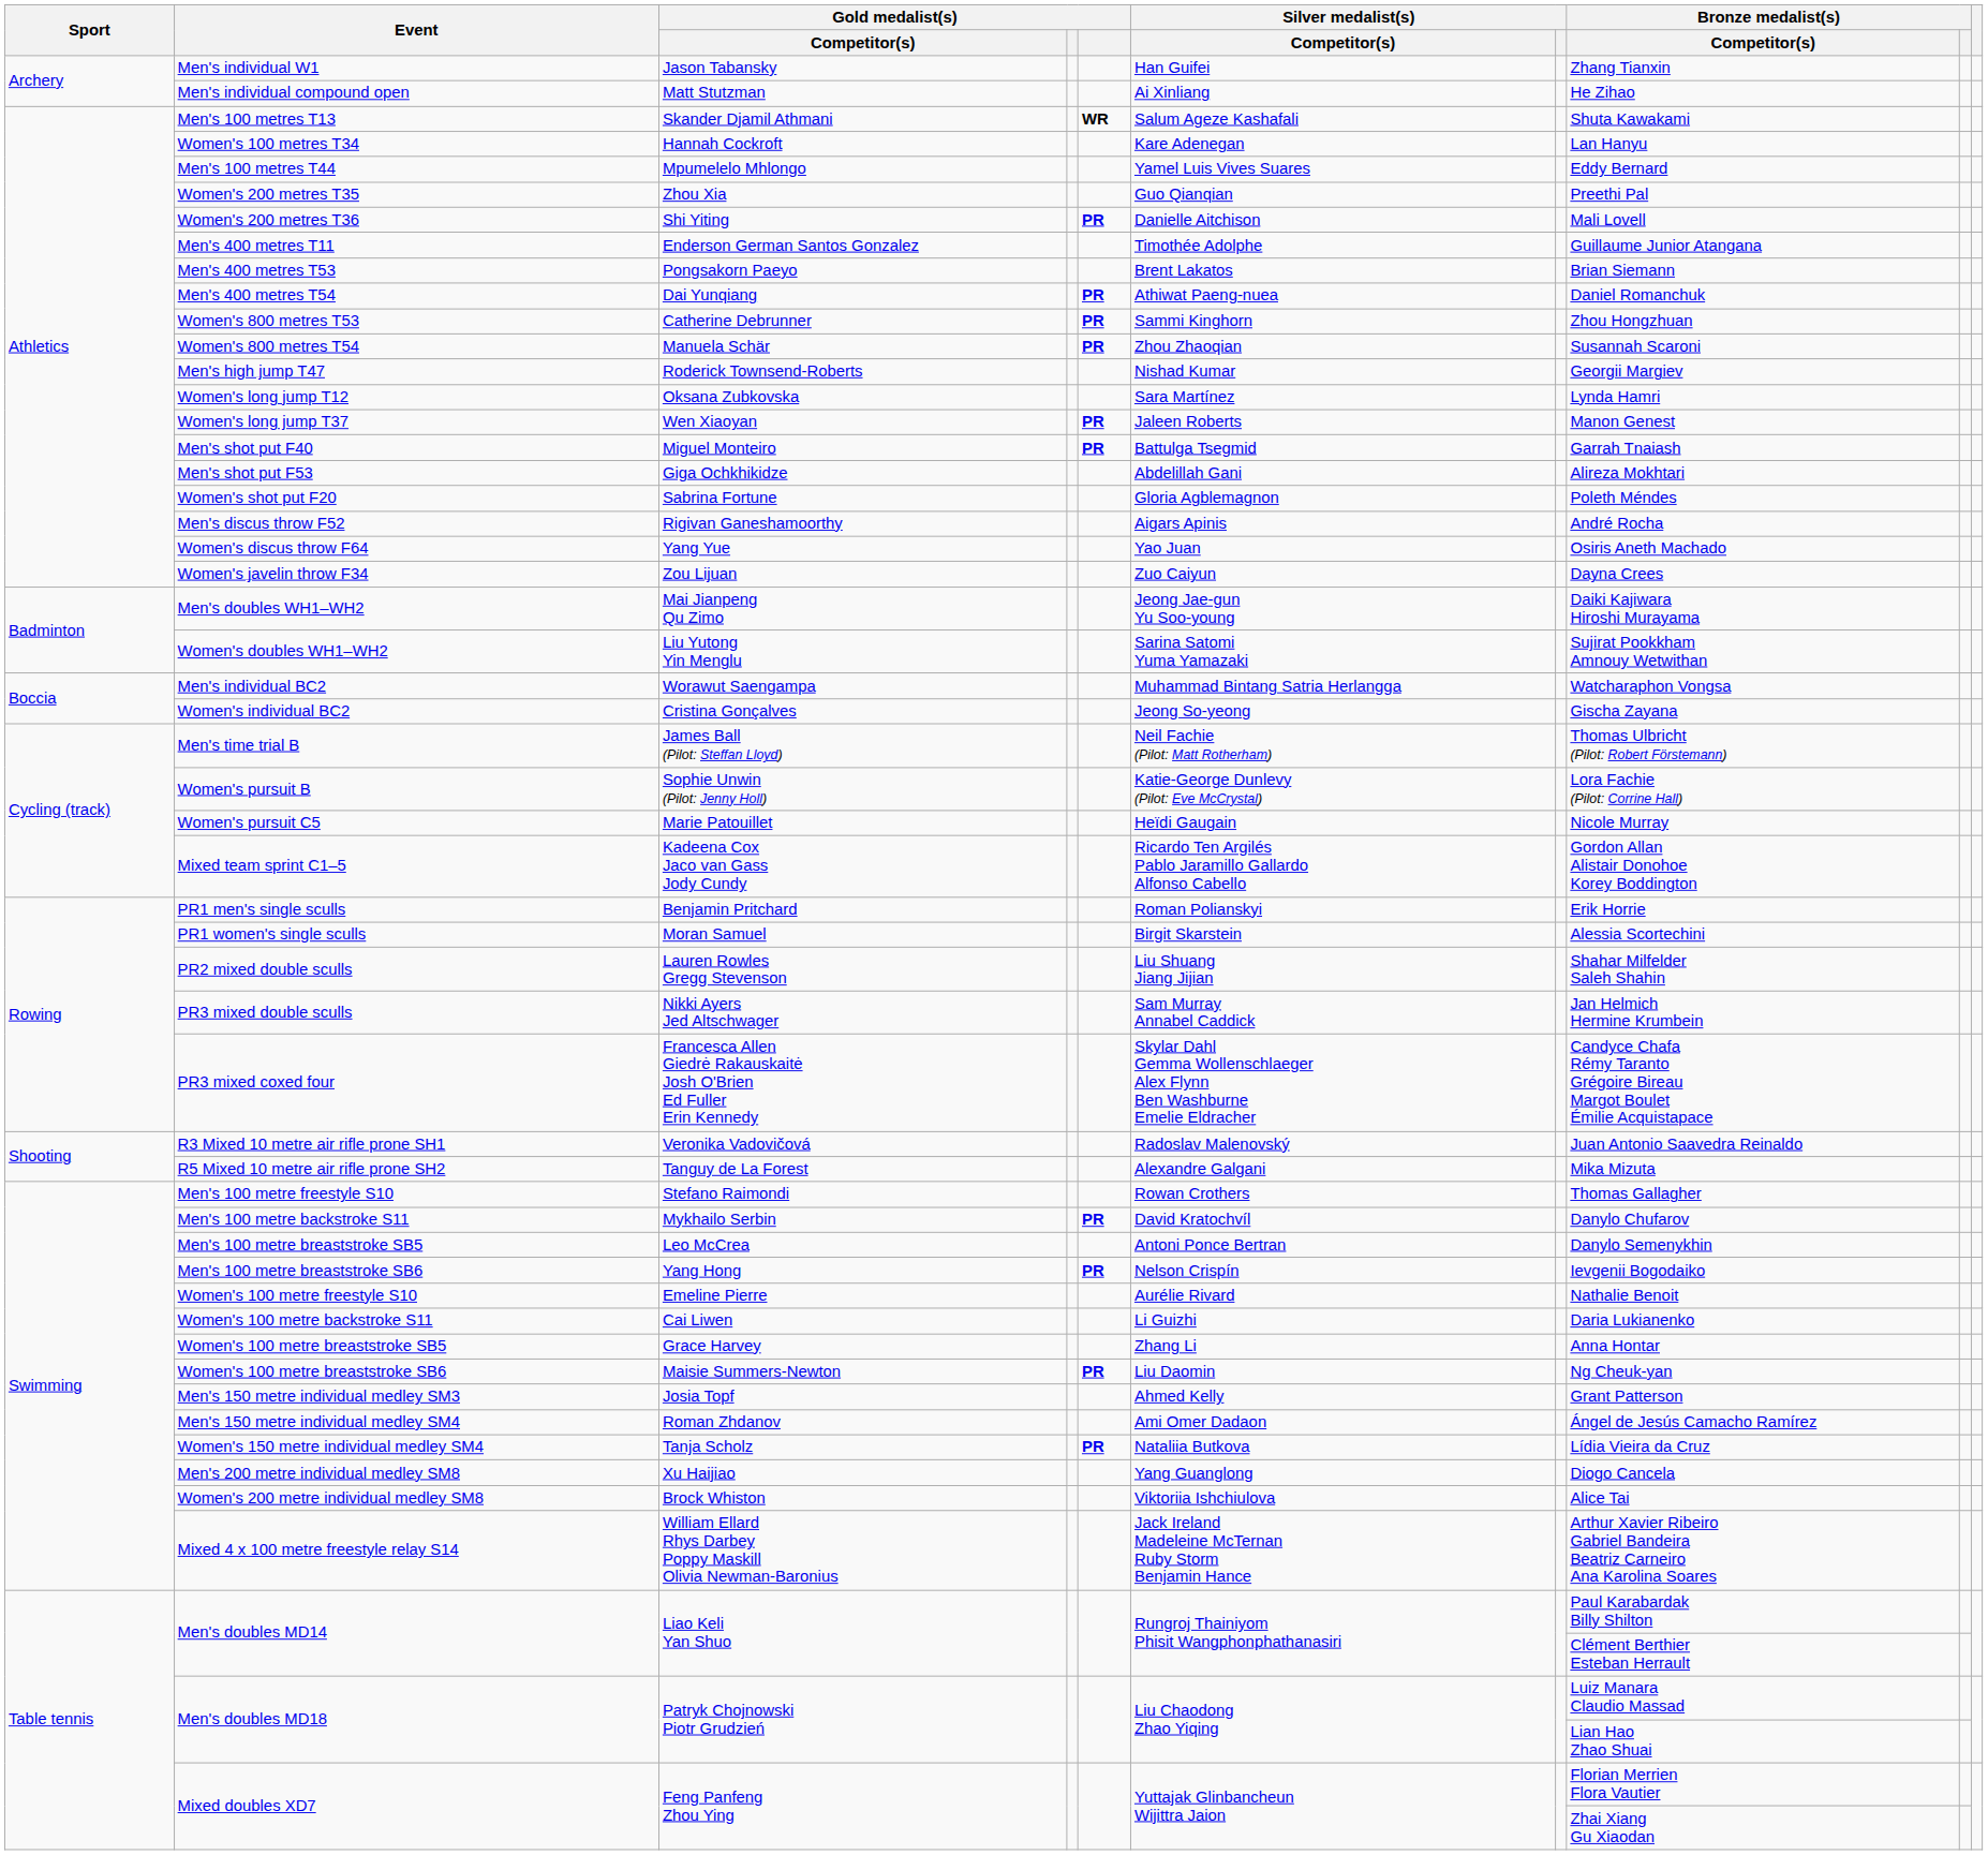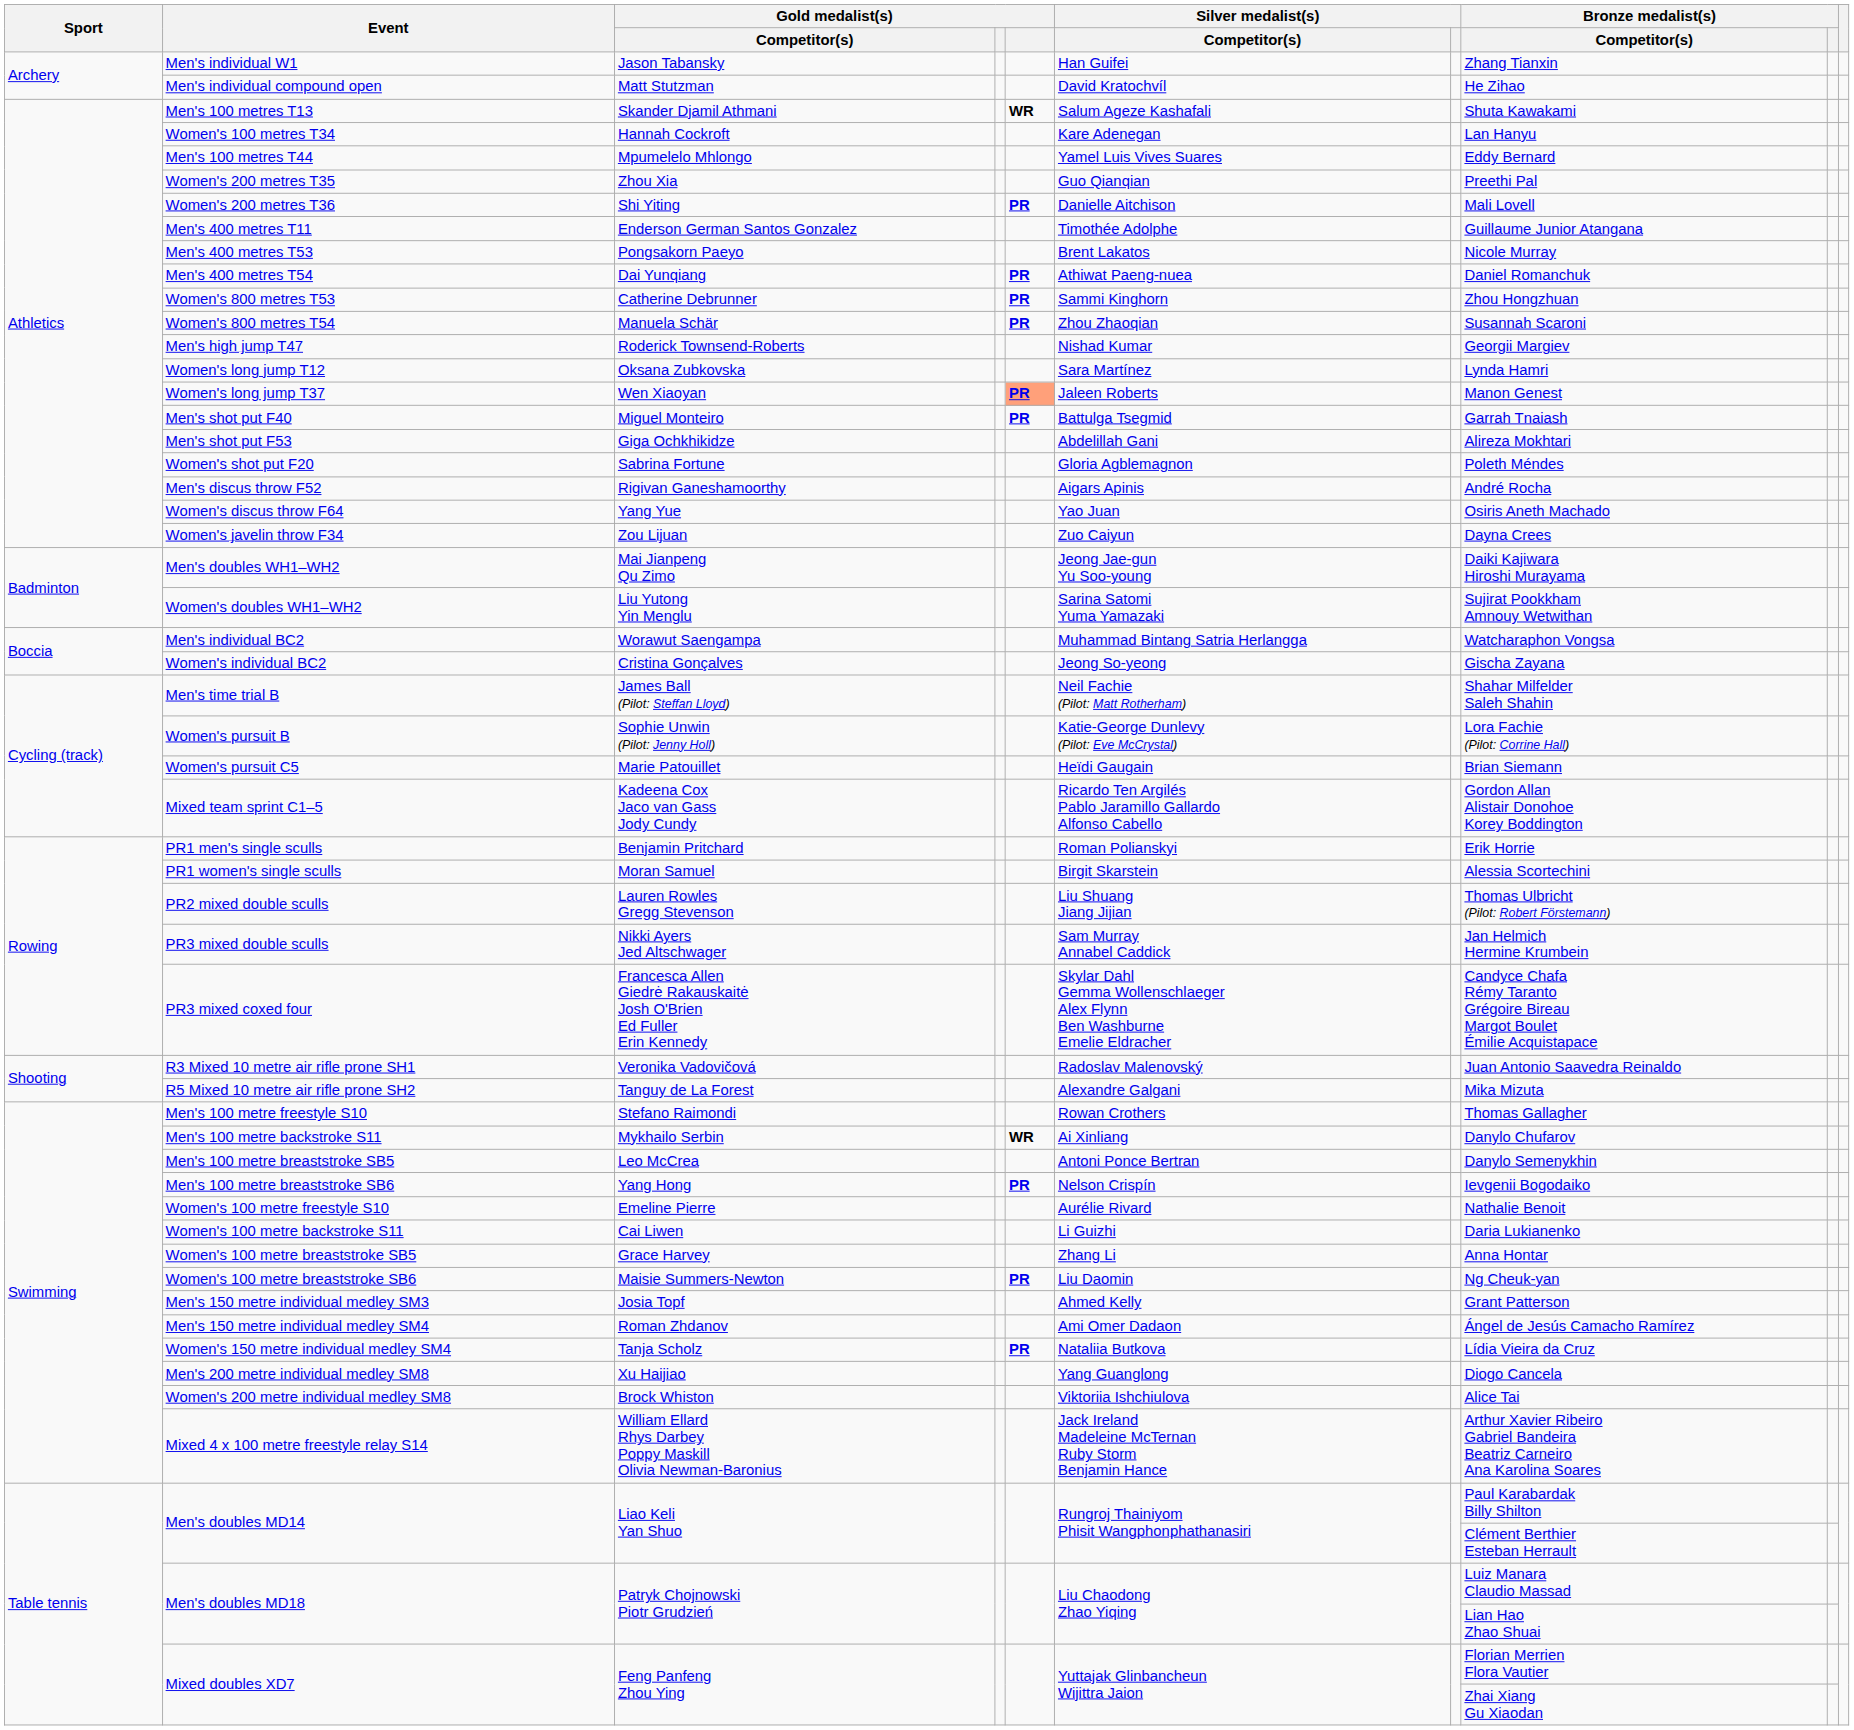Men's individual compound open | Silver medalist(s) / Competitor(s): Ai Xinliang -> David Kratochvíl
Men's 400 metres T53 | Bronze medalist(s) / Competitor(s): Brian Siemann -> Nicole Murray
Women's long jump T37 | column 5: no background -> lightsalmon background
Men's time trial B | Bronze medalist(s) / Competitor(s): Thomas Ulbricht (Pilot: Robert Förstemann) -> Shahar Milfelder Saleh Shahin
Women's pursuit C5 | Bronze medalist(s) / Competitor(s): Nicole Murray -> Brian Siemann
PR2 mixed double sculls | Bronze medalist(s) / Competitor(s): Shahar Milfelder Saleh Shahin -> Thomas Ulbricht (Pilot: Robert Förstemann)
Men's 100 metre backstroke S11 | column 5: PR -> WR
Men's 100 metre backstroke S11 | Silver medalist(s) / Competitor(s): David Kratochvíl -> Ai Xinliang
